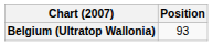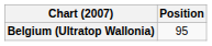Belgium (Ultratop Wallonia) | Position: 93 -> 95
